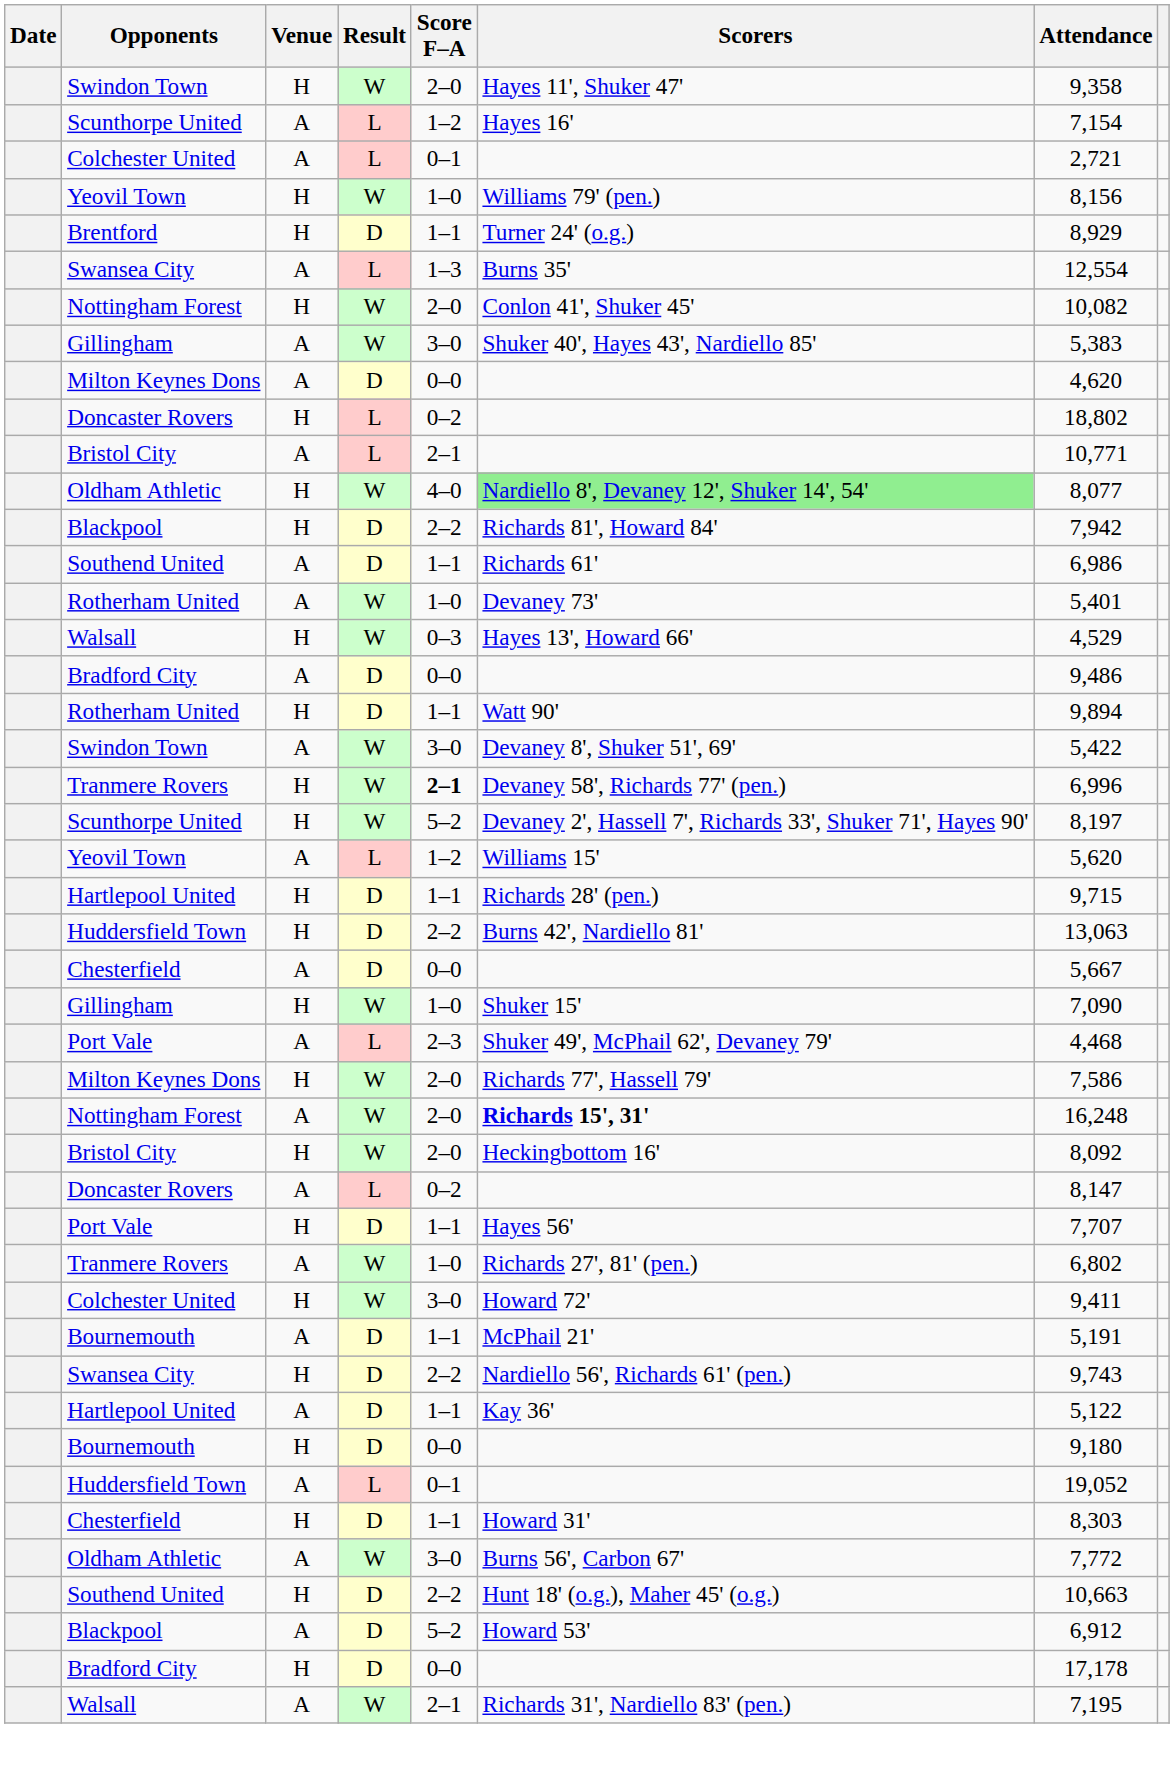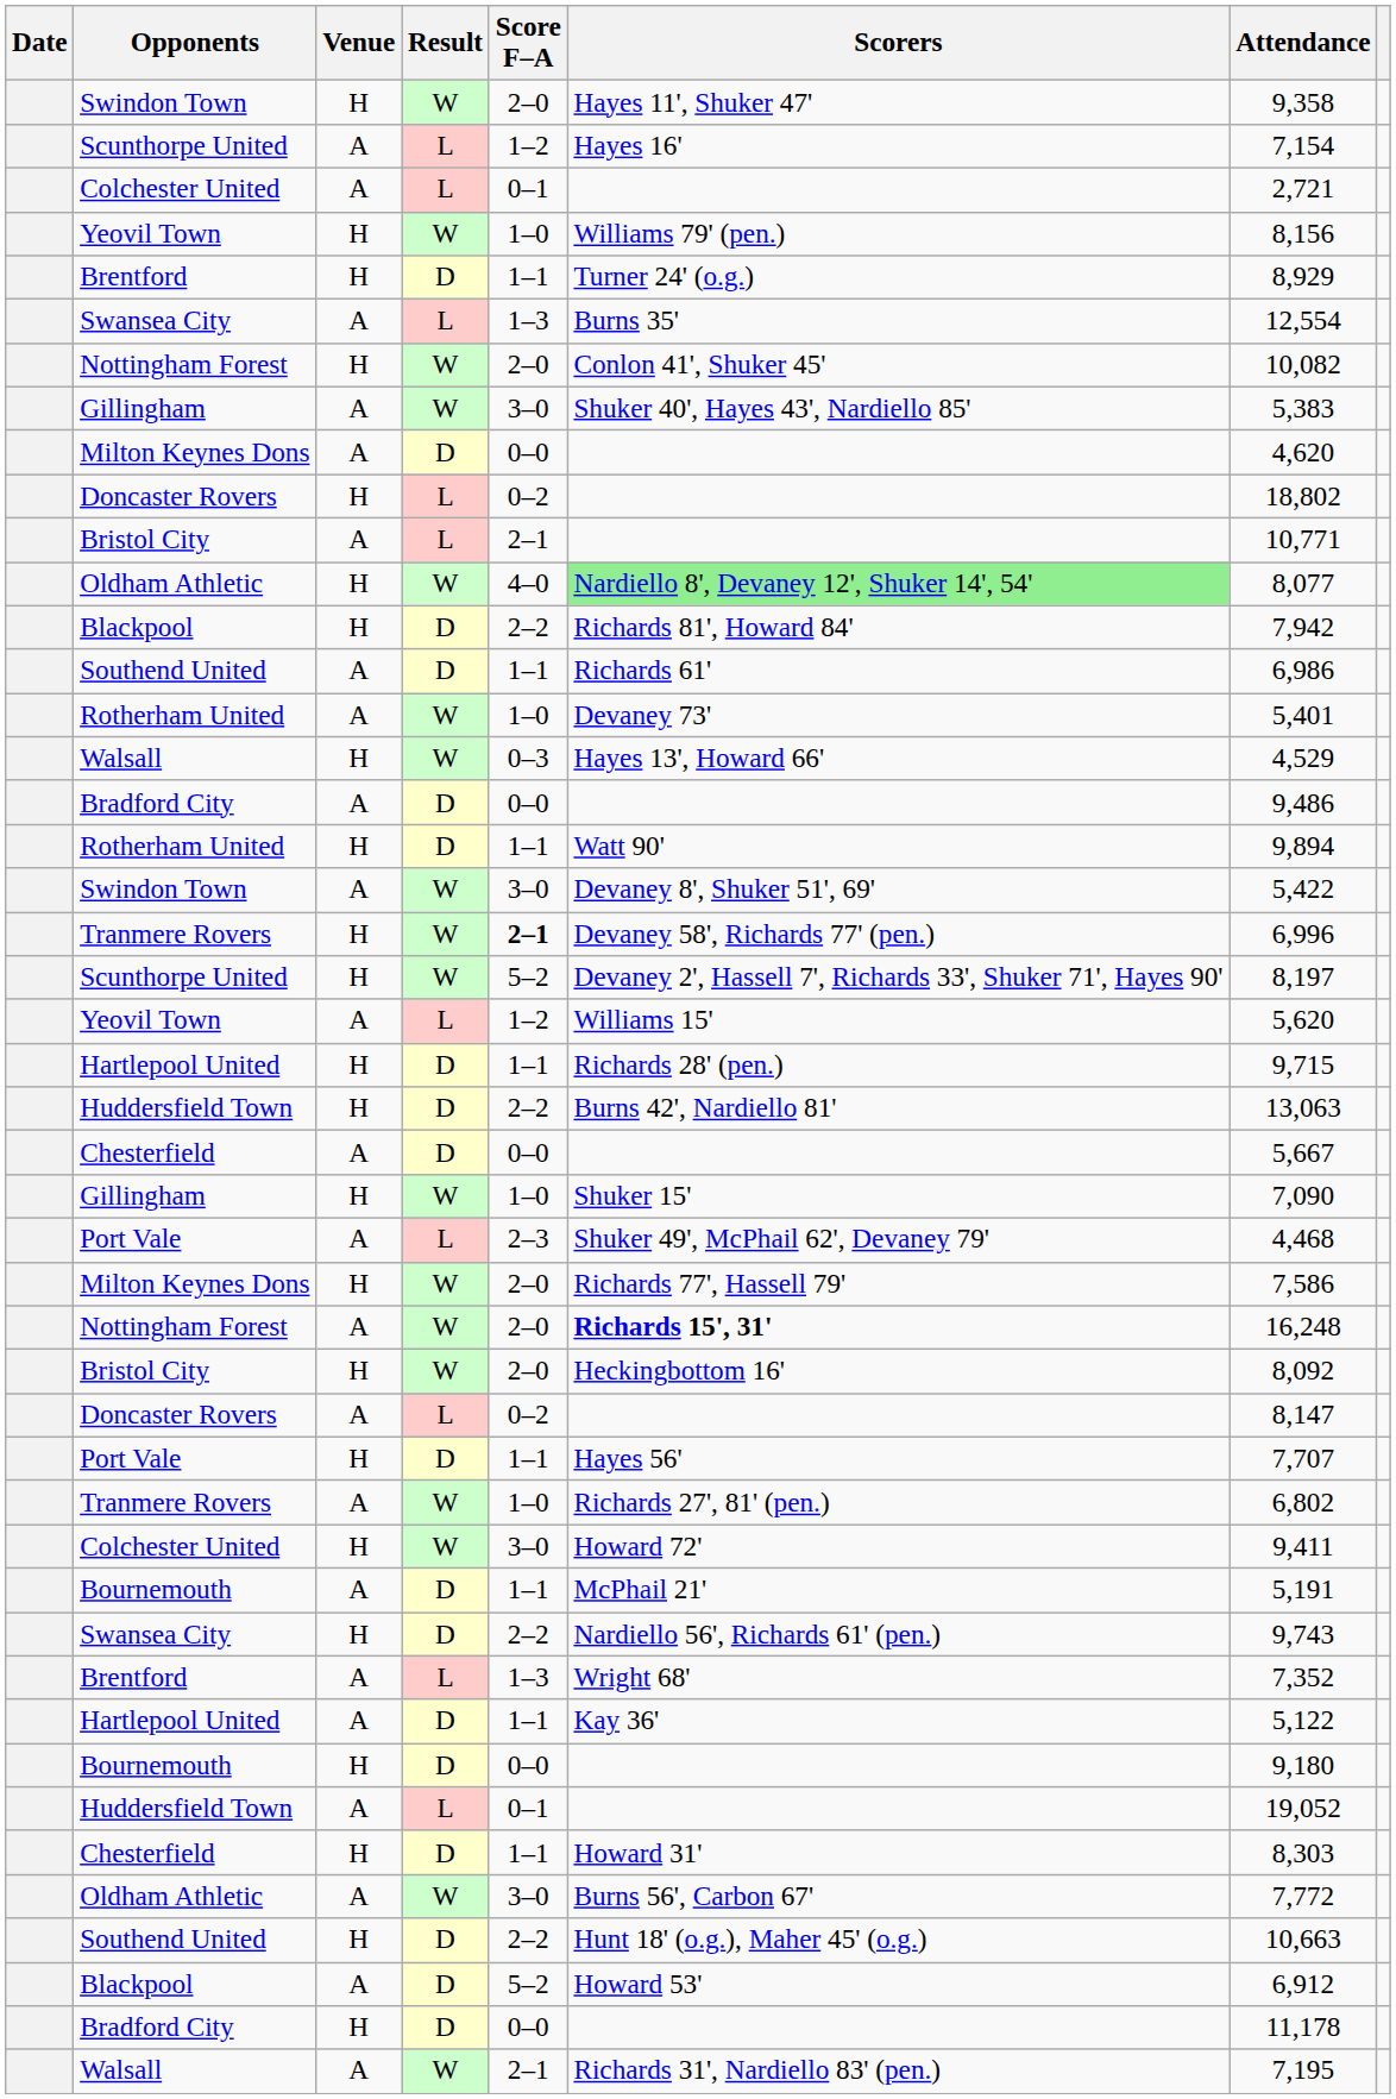+ row: Brentford | A | L | 1–3 | Wright 68' | 7,352
Bradford City / H | Attendance: 17,178 -> 11,178
